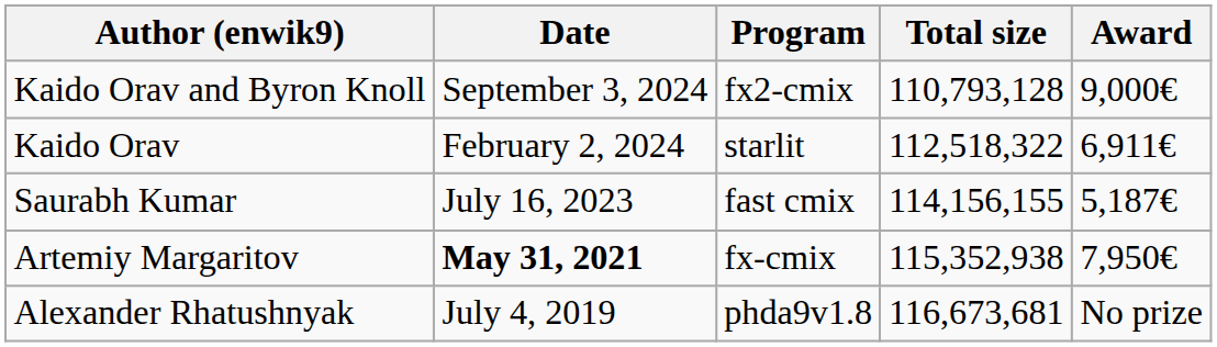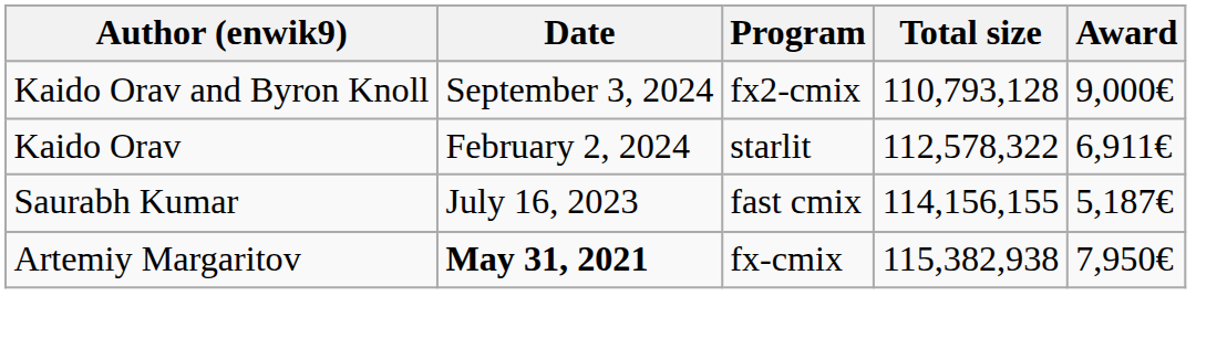Kaido Orav | Total size: 112,518,322 -> 112,578,322
Artemiy Margaritov | Total size: 115,352,938 -> 115,382,938
- row: Alexander Rhatushnyak | July 4, 2019 | phda9v1.8 | 116,673,681 | No prize
